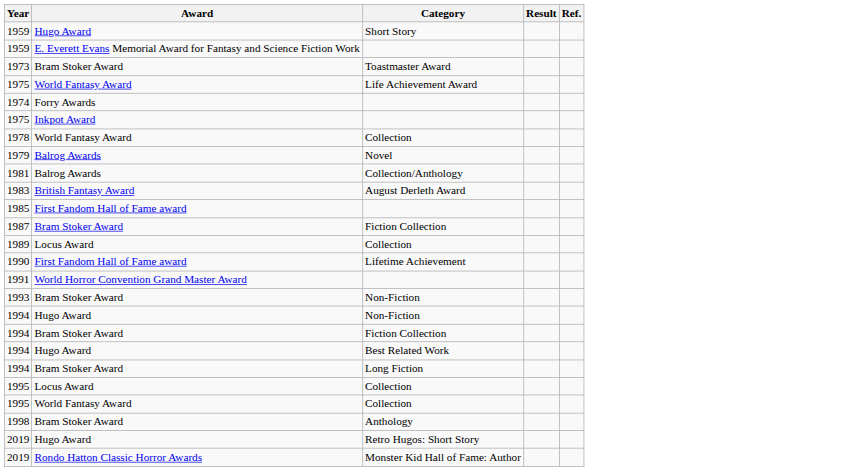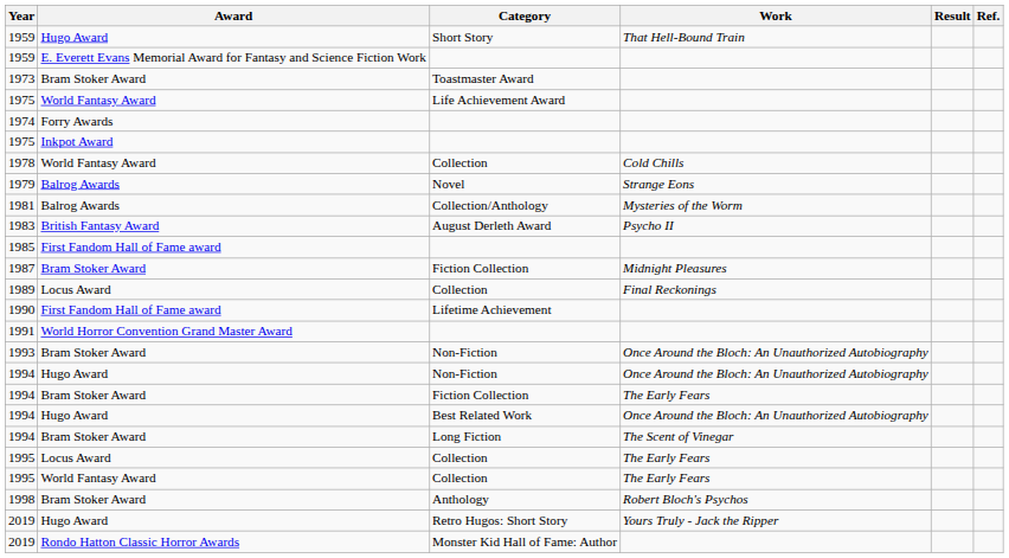+ column: Work | That Hell-Bound Train | Cold Chills | Strange Eons | Mysteries of the Worm | Psycho II | Midnight Pleasures | Final Reckonings | Once Around the Bloch: An Unauthorized Autobiography | Once Around the Bloch: An Unauthorized Autobiography | The Early Fears | Once Around the Bloch: An Unauthorized Autobiography | The Scent of Vinegar | The Early Fears | The Early Fears | Robert Bloch's Psychos | Yours Truly - Jack the Ripper
